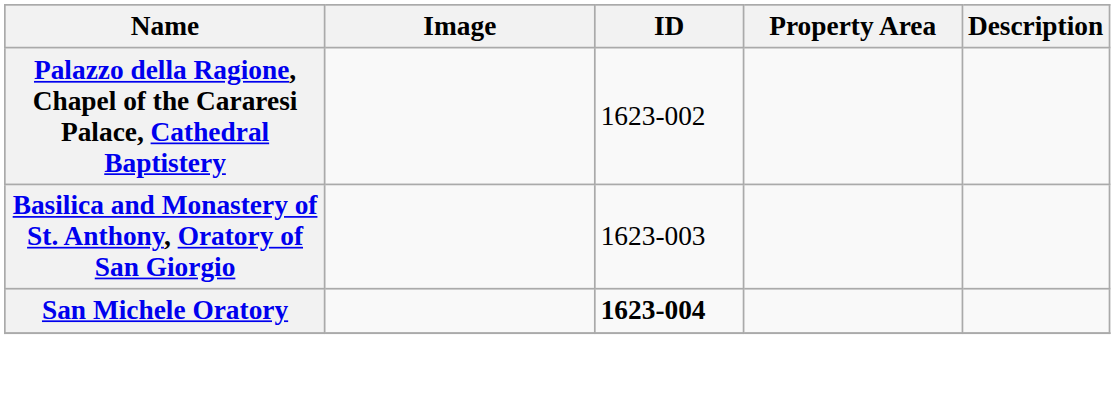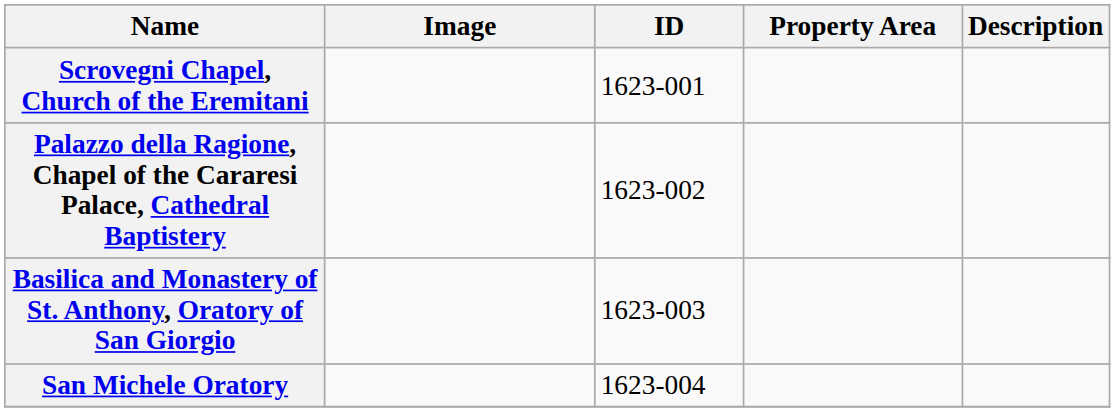+ row: Scrovegni Chapel, Church of the Eremitani | 1623-001
San Michele Oratory | ID: bold -> normal
